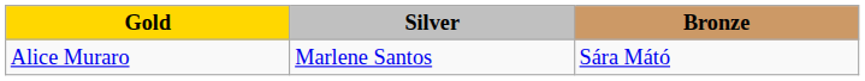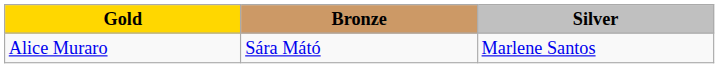columns swapped: Silver <-> Bronze
